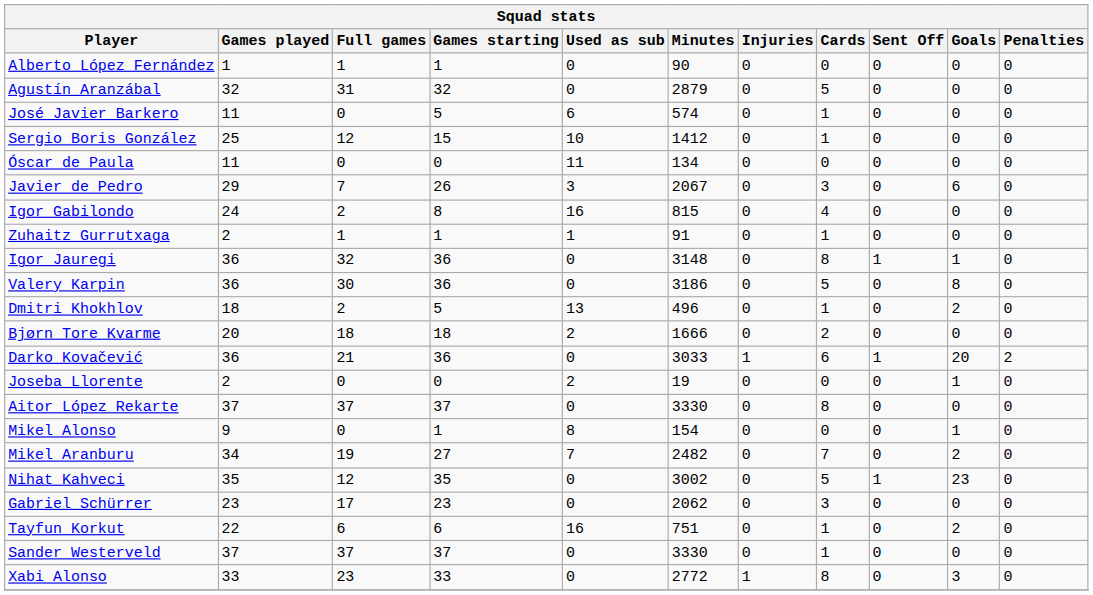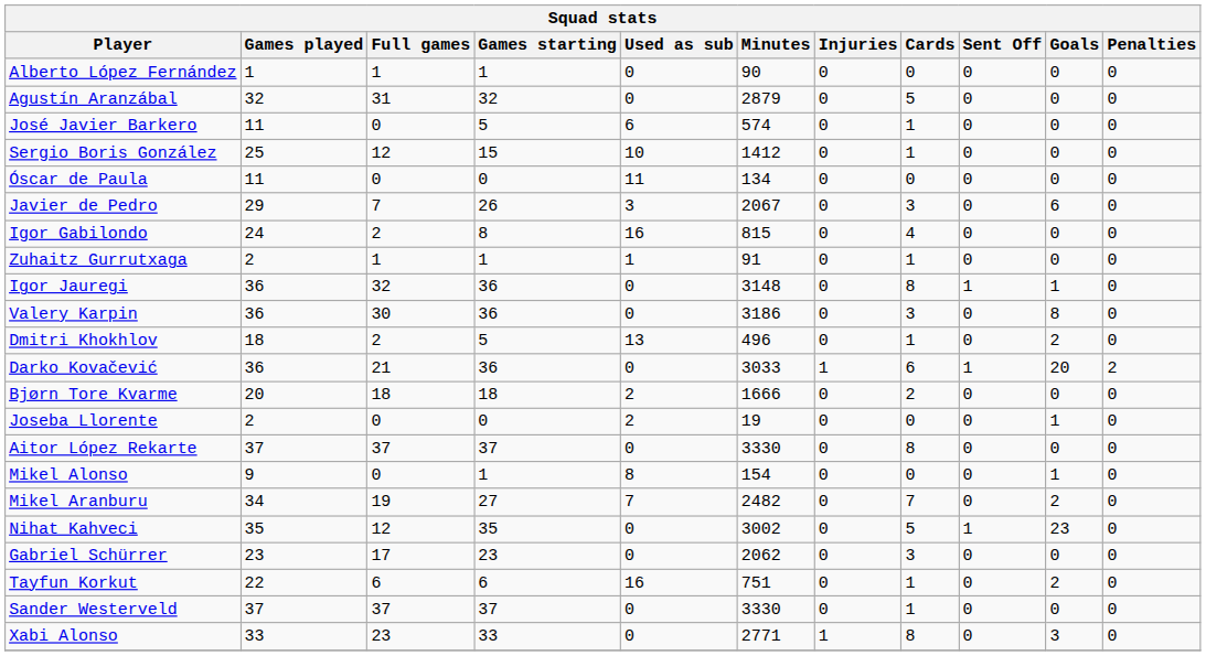Valery Karpin | Cards: 5 -> 3
rows swapped: Darko Kovačević <-> Bjørn Tore Kvarme
Xabi Alonso | Minutes: 2772 -> 2771
